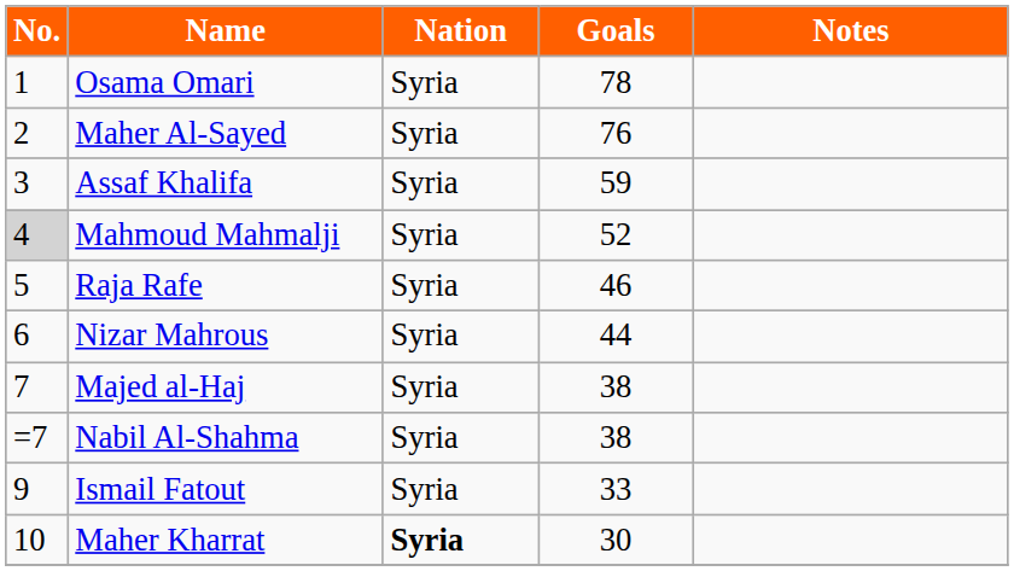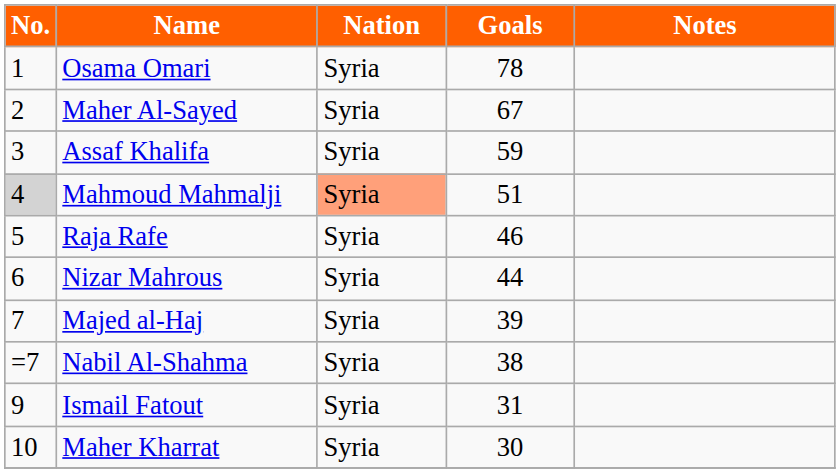Maher Al-Sayed | Goals: 76 -> 67
Mahmoud Mahmalji | Nation: no background -> lightsalmon background
Mahmoud Mahmalji | Goals: 52 -> 51
Majed al-Haj | Goals: 38 -> 39
Ismail Fatout | Goals: 33 -> 31
Maher Kharrat | Nation: bold -> normal
